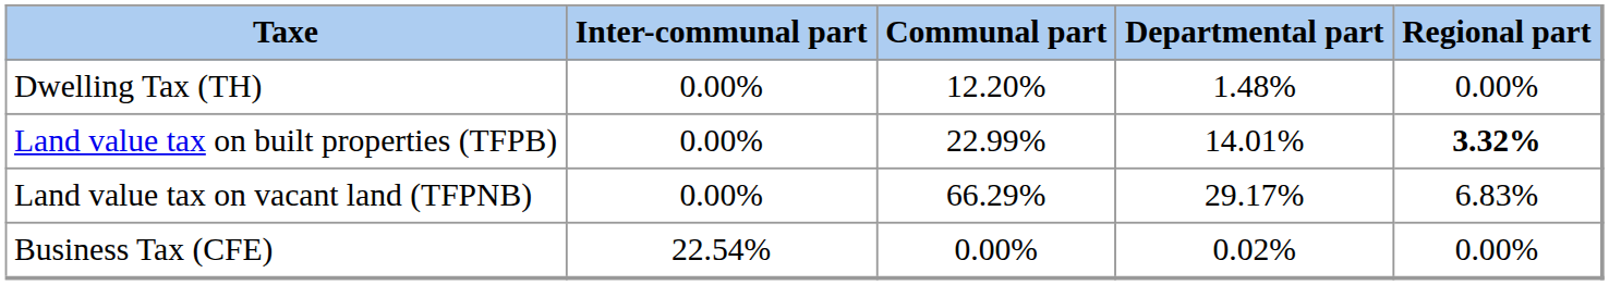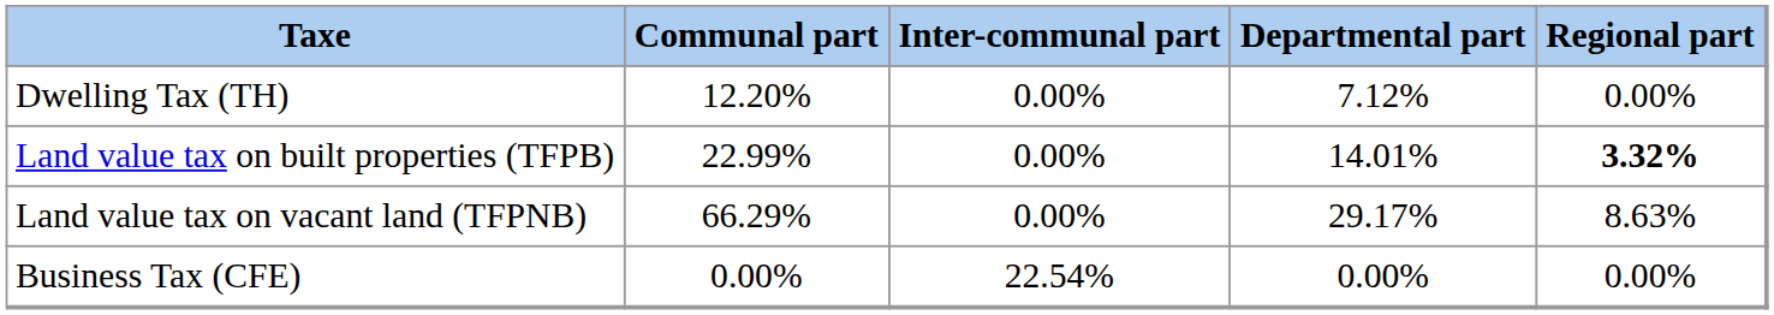columns swapped: Communal part <-> Inter-communal part
Dwelling Tax (TH) | Departmental part: 1.48% -> 7.12%
Land value tax on vacant land (TFPNB) | Regional part: 6.83% -> 8.63%
Business Tax (CFE) | Departmental part: 0.02% -> 0.00%
